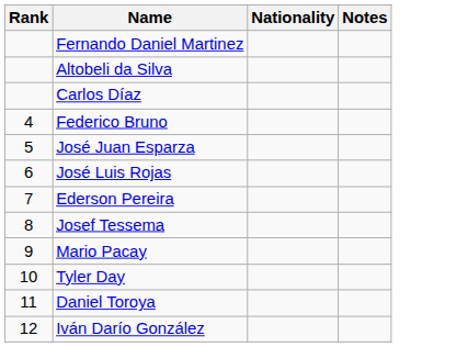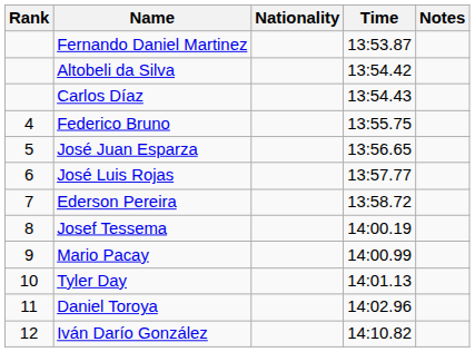+ column: Time | 13:53.87 | 13:54.42 | 13:54.43 | 13:55.75 | 13:56.65 | 13:57.77 | 13:58.72 | 14:00.19 | 14:00.99 | 14:01.13 | 14:02.96 | 14:10.82
